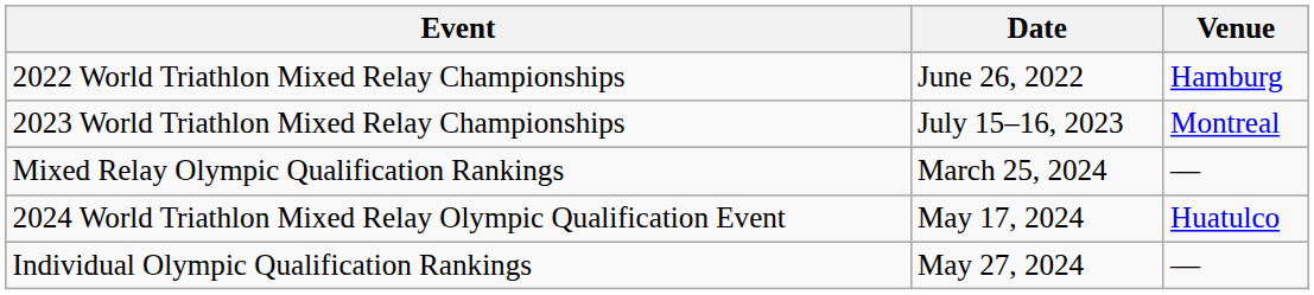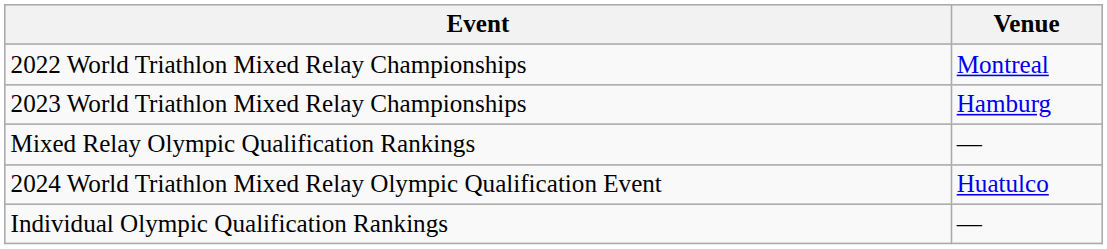- column: Date | June 26, 2022 | July 15–16, 2023 | March 25, 2024 | May 17, 2024 | May 27, 2024
2022 World Triathlon Mixed Relay Championships | Venue: Hamburg -> Montreal
2023 World Triathlon Mixed Relay Championships | Venue: Montreal -> Hamburg
